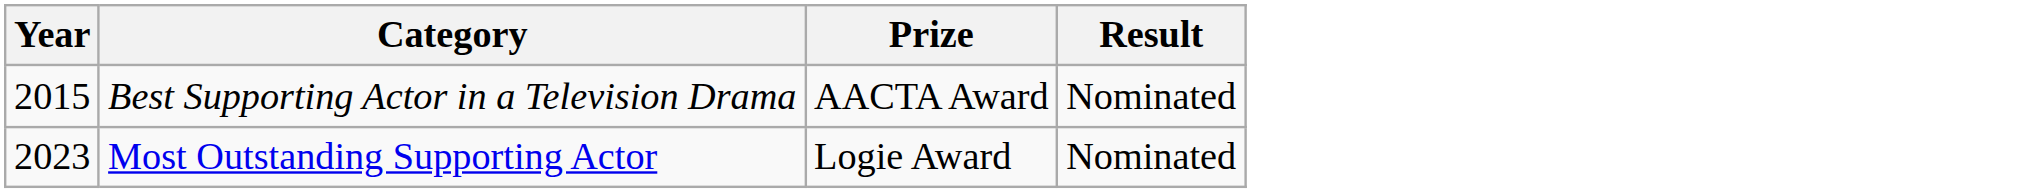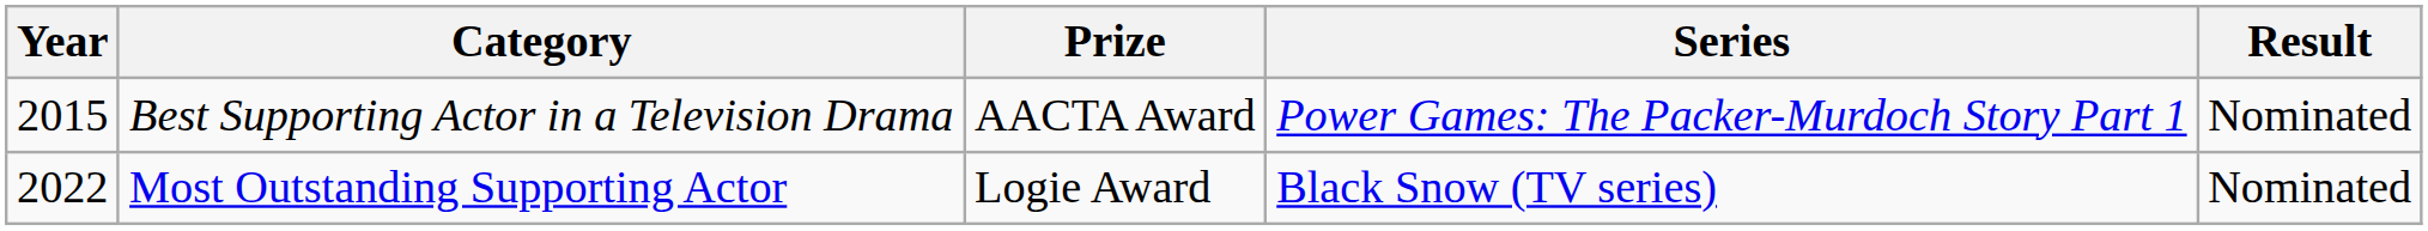+ column: Series | Power Games: The Packer-Murdoch Story Part 1 | Black Snow (TV series)
Most Outstanding Supporting Actor | Year: 2023 -> 2022
